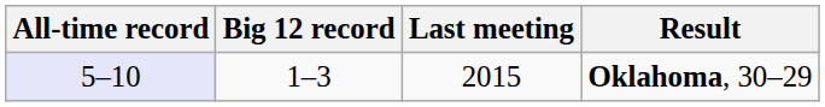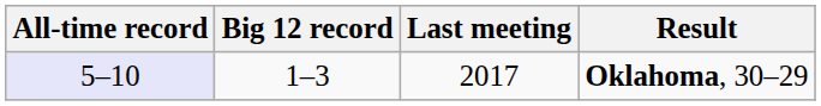Oklahoma, 30–29 | Last meeting: 2015 -> 2017
